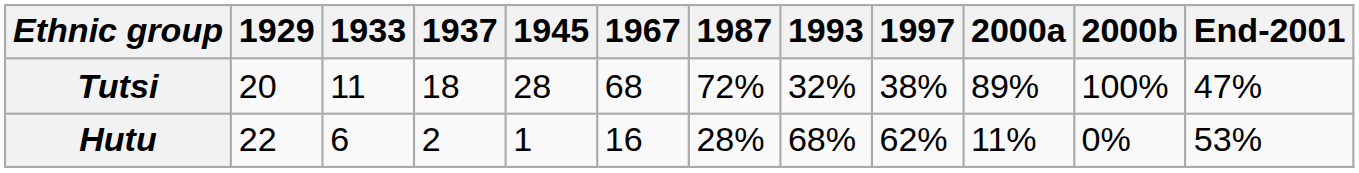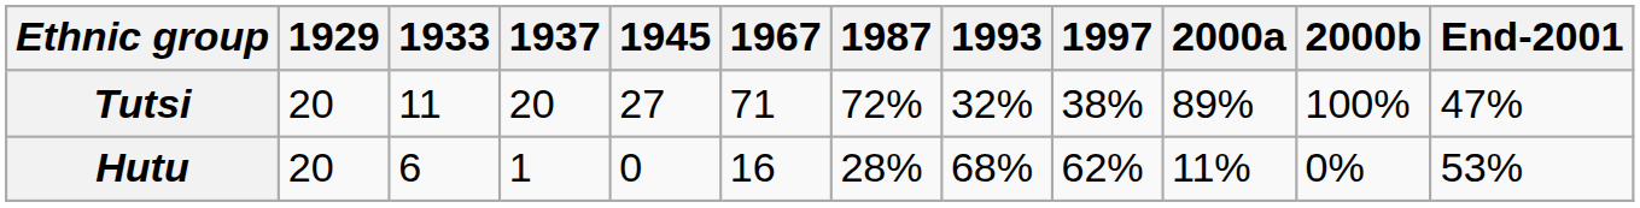Tutsi | 1937: 18 -> 20
Tutsi | 1945: 28 -> 27
Tutsi | 1967: 68 -> 71
Hutu | 1929: 22 -> 20
Hutu | 1937: 2 -> 1
Hutu | 1945: 1 -> 0
